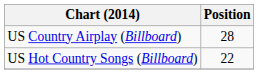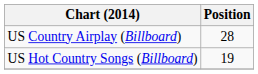US Hot Country Songs (Billboard) | Position: 22 -> 19
